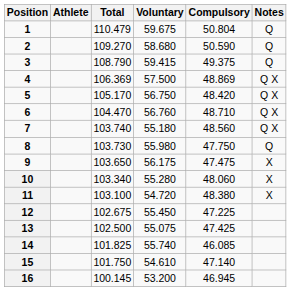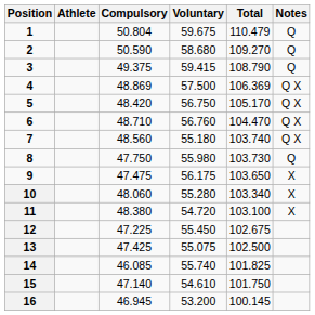columns swapped: Compulsory <-> Total
